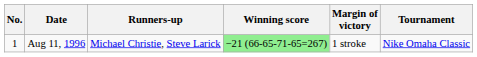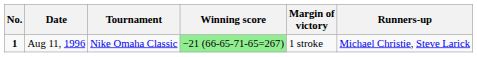columns swapped: Tournament <-> Runners-up
Aug 11, 1996 | No.: normal -> bold
